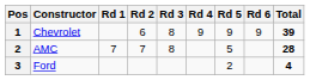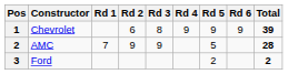AMC | Rd 2: 7 -> 9
AMC | Rd 3: 8 -> 9
Ford | Total: 4 -> 2
